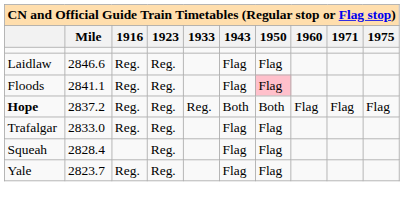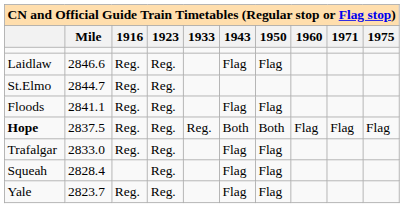+ row: St.Elmo | 2844.7 | Reg. | Reg.
Floods | 1950: pink background -> no background
Hope | Mile: 2837.2 -> 2837.5
